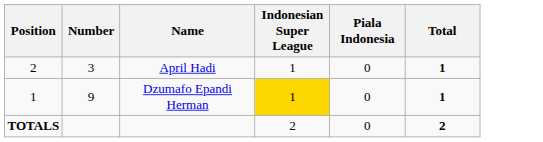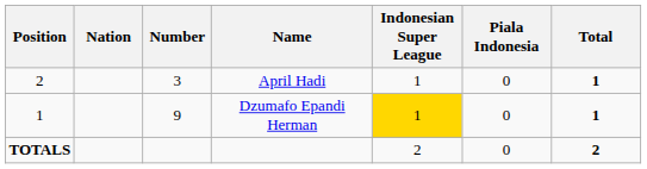+ column: Nation
